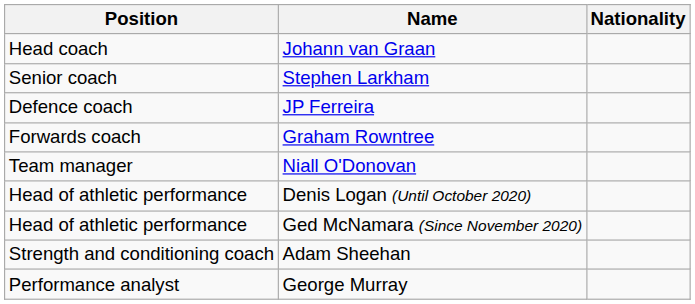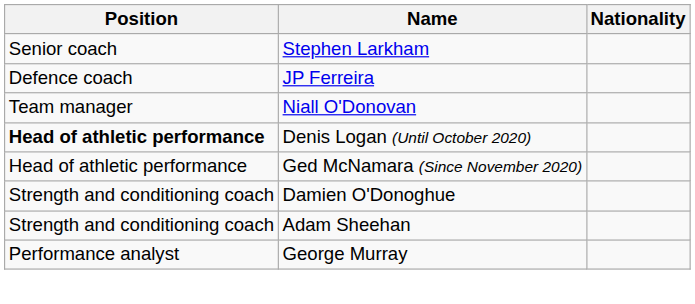- row: Head coach | Johann van Graan
- row: Forwards coach | Graham Rowntree
Denis Logan (Until October 2020) | Position: normal -> bold
+ row: Strength and conditioning coach | Damien O'Donoghue
